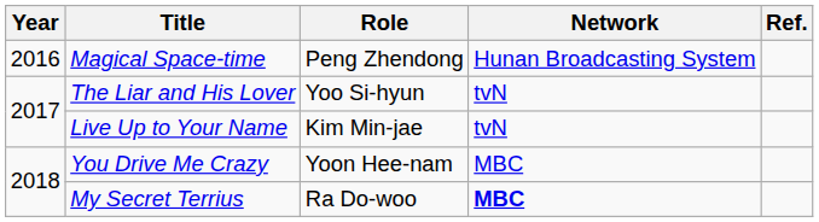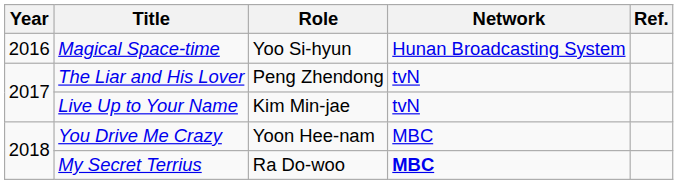Magical Space-time | Role: Peng Zhendong -> Yoo Si-hyun
The Liar and His Lover | Role: Yoo Si-hyun -> Peng Zhendong
